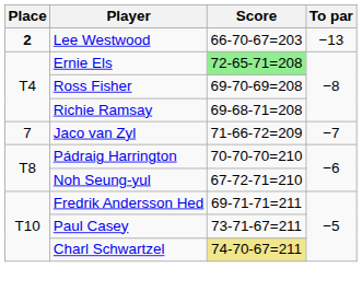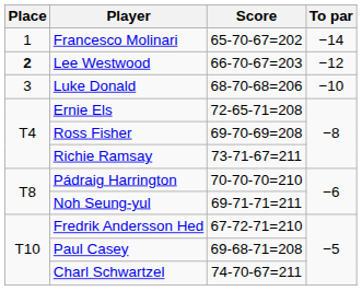+ row: 1 | Francesco Molinari | 65-70-67=202 | −14
Lee Westwood | To par: −13 -> −12
+ row: 3 | Luke Donald | 68-70-68=206 | −10
Ernie Els | Score: lightgreen background -> no background
Richie Ramsay | Score: 69-68-71=208 -> 73-71-67=211
- row: 7 | Jaco van Zyl | 71-66-72=209 | −7
Noh Seung-yul | Score: 67-72-71=210 -> 69-71-71=211
Fredrik Andersson Hed | Score: 69-71-71=211 -> 67-72-71=210
Paul Casey | Score: 73-71-67=211 -> 69-68-71=208
Charl Schwartzel | Score: khaki background -> no background
